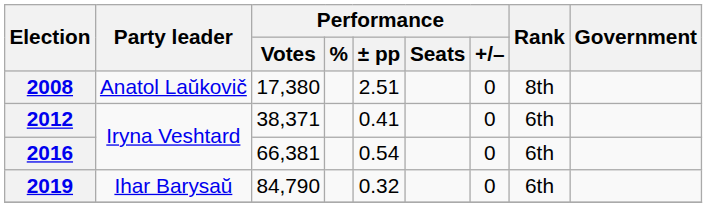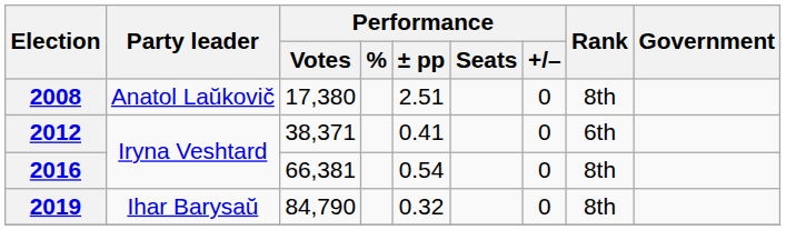2016 | Rank: 6th -> 8th
2019 | Rank: 6th -> 8th
